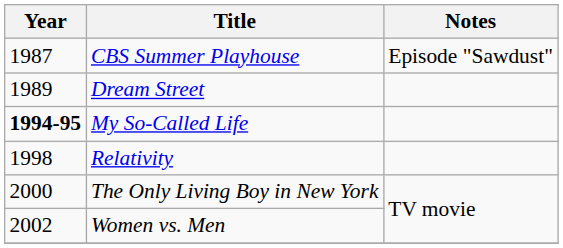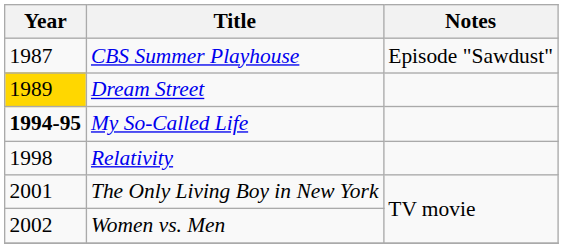Dream Street | Year: no background -> gold background
The Only Living Boy in New York | Year: 2000 -> 2001
